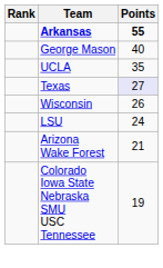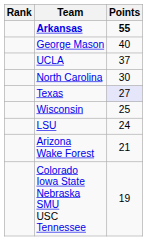UCLA | Points: 35 -> 37
+ row: North Carolina | 30
Wisconsin | Points: 26 -> 25
